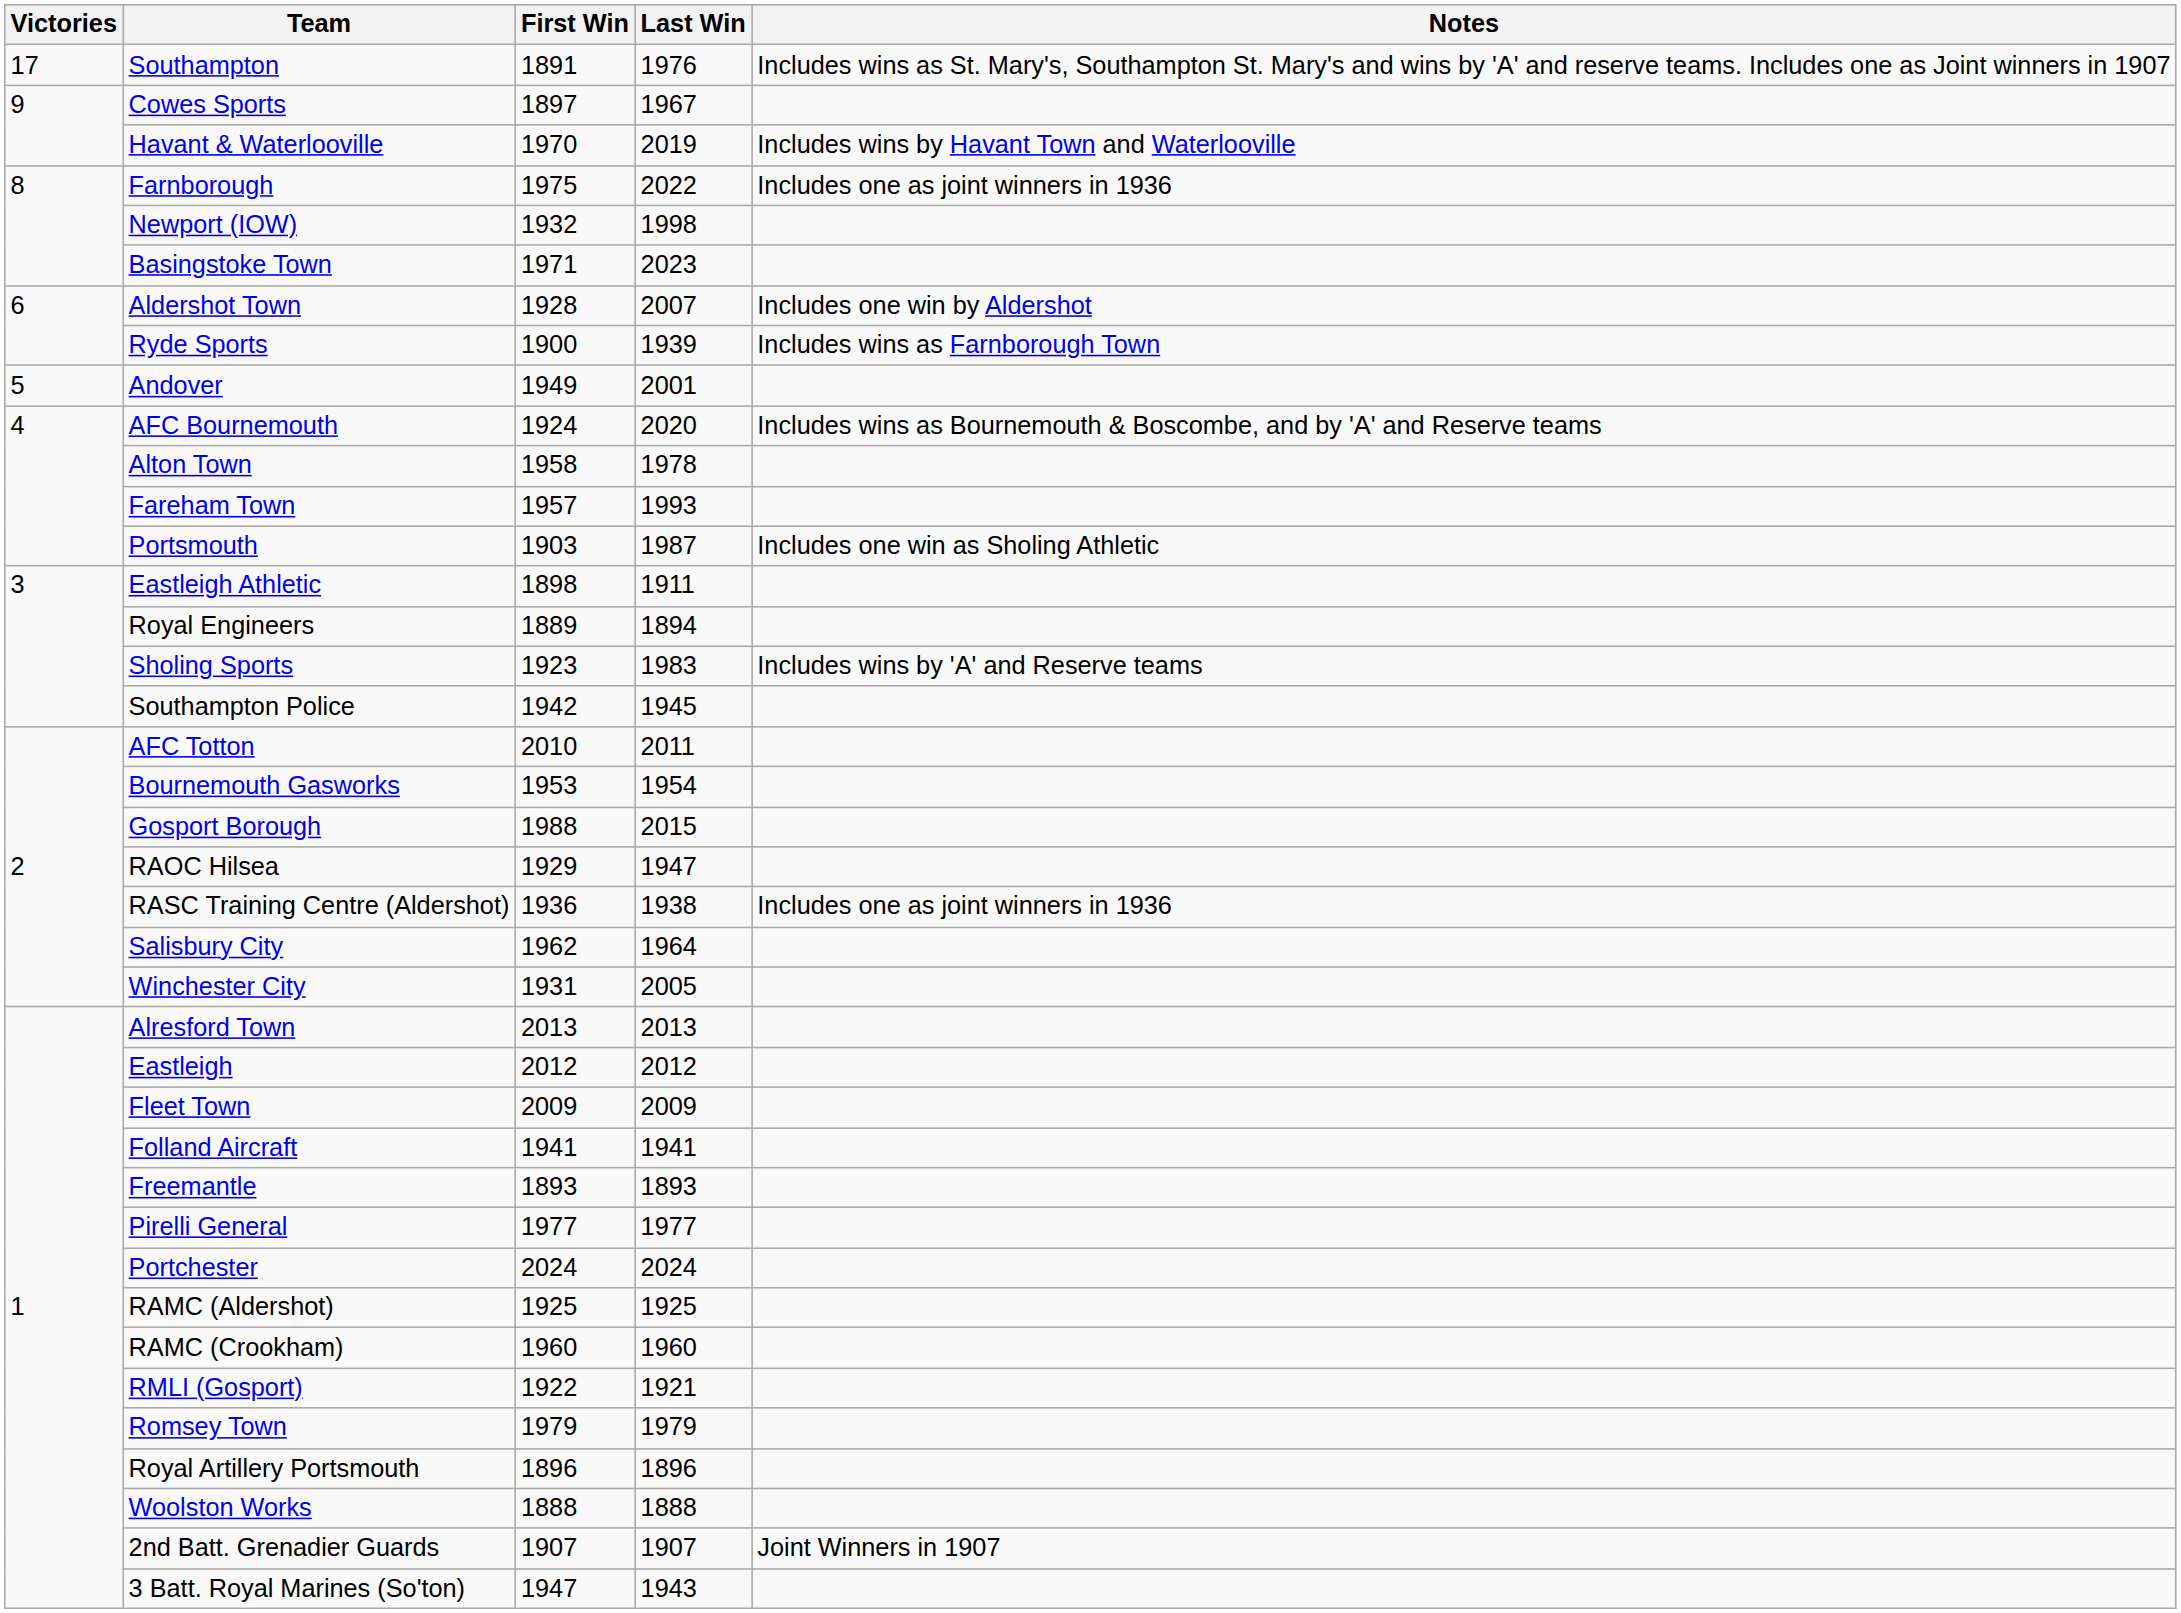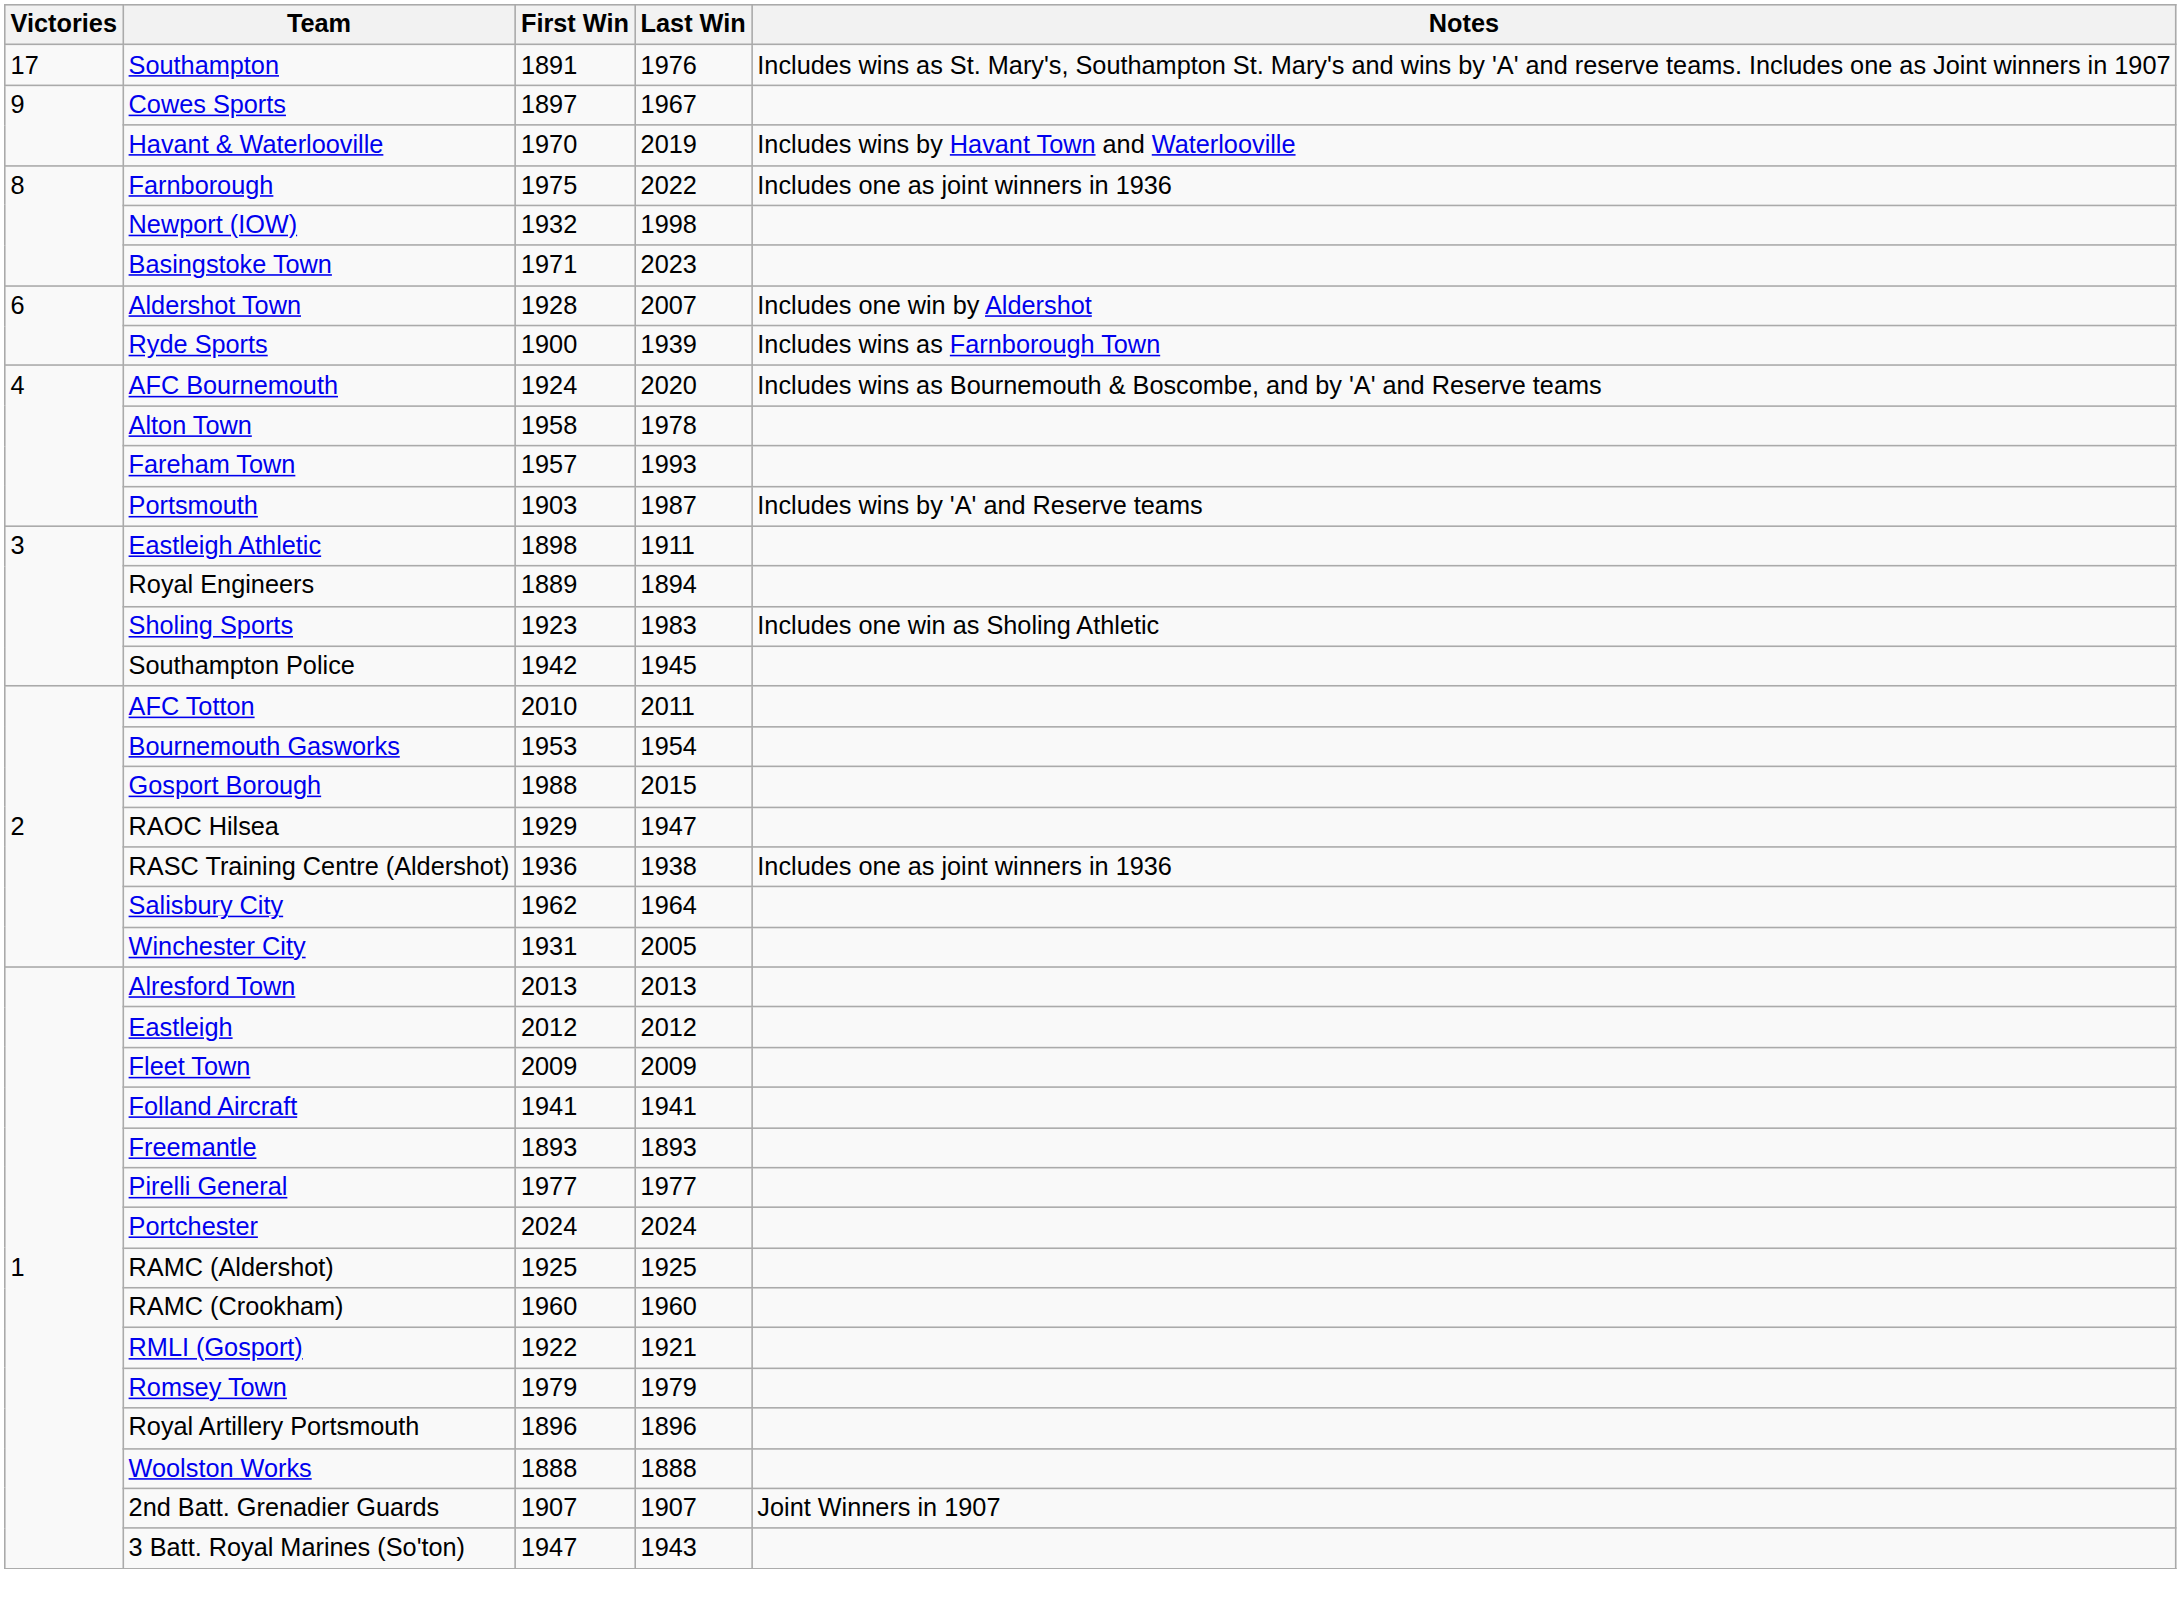- row: 5 | Andover | 1949 | 2001
Portsmouth | Notes: Includes one win as Sholing Athletic -> Includes wins by 'A' and Reserve teams
Sholing Sports | Notes: Includes wins by 'A' and Reserve teams -> Includes one win as Sholing Athletic
